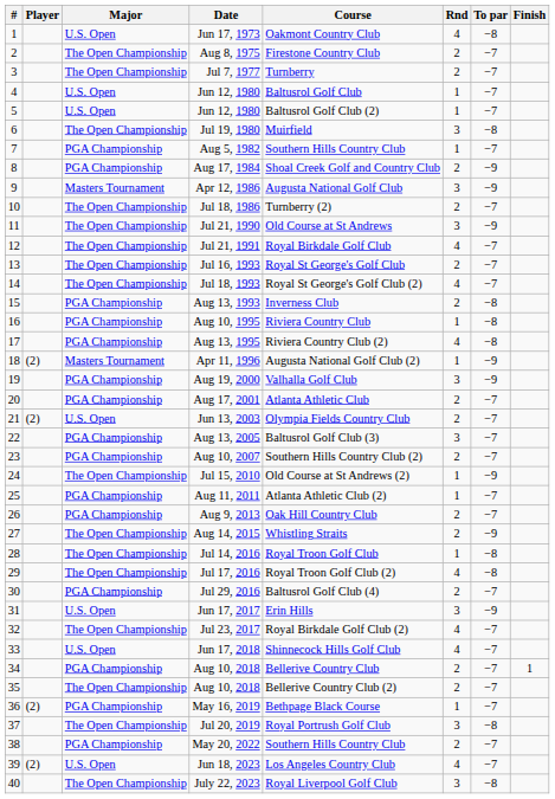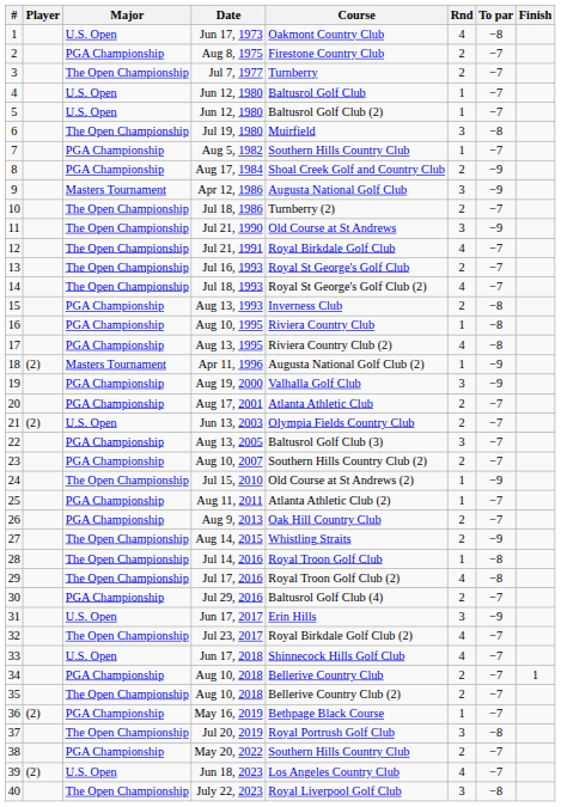Aug 8, 1975 | Major: The Open Championship -> PGA Championship
